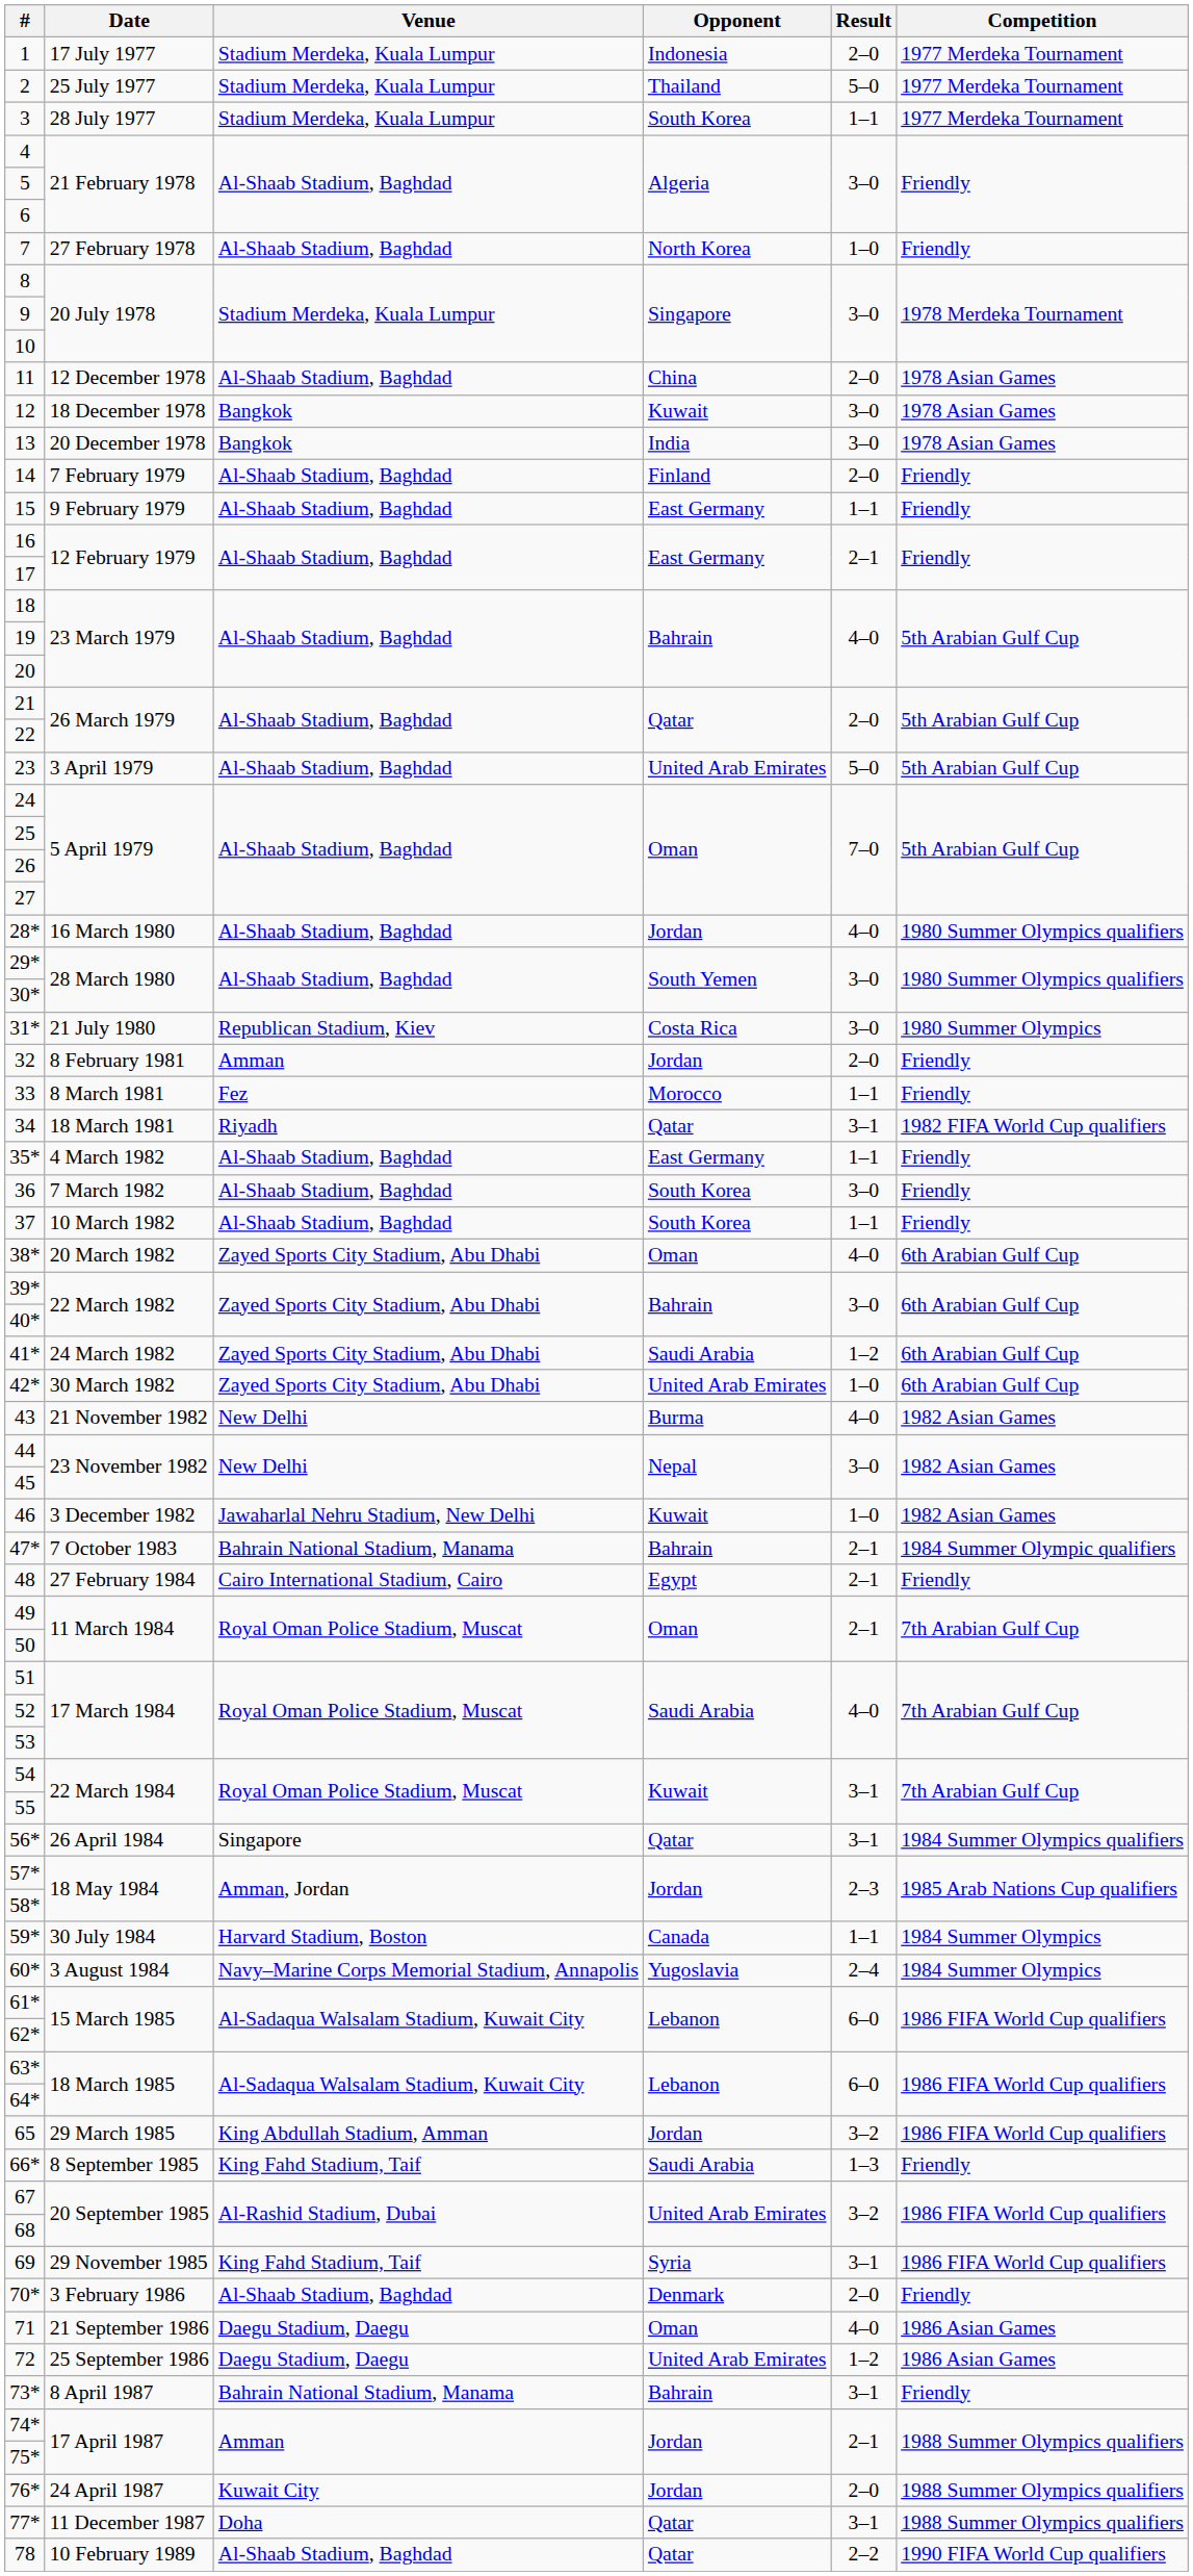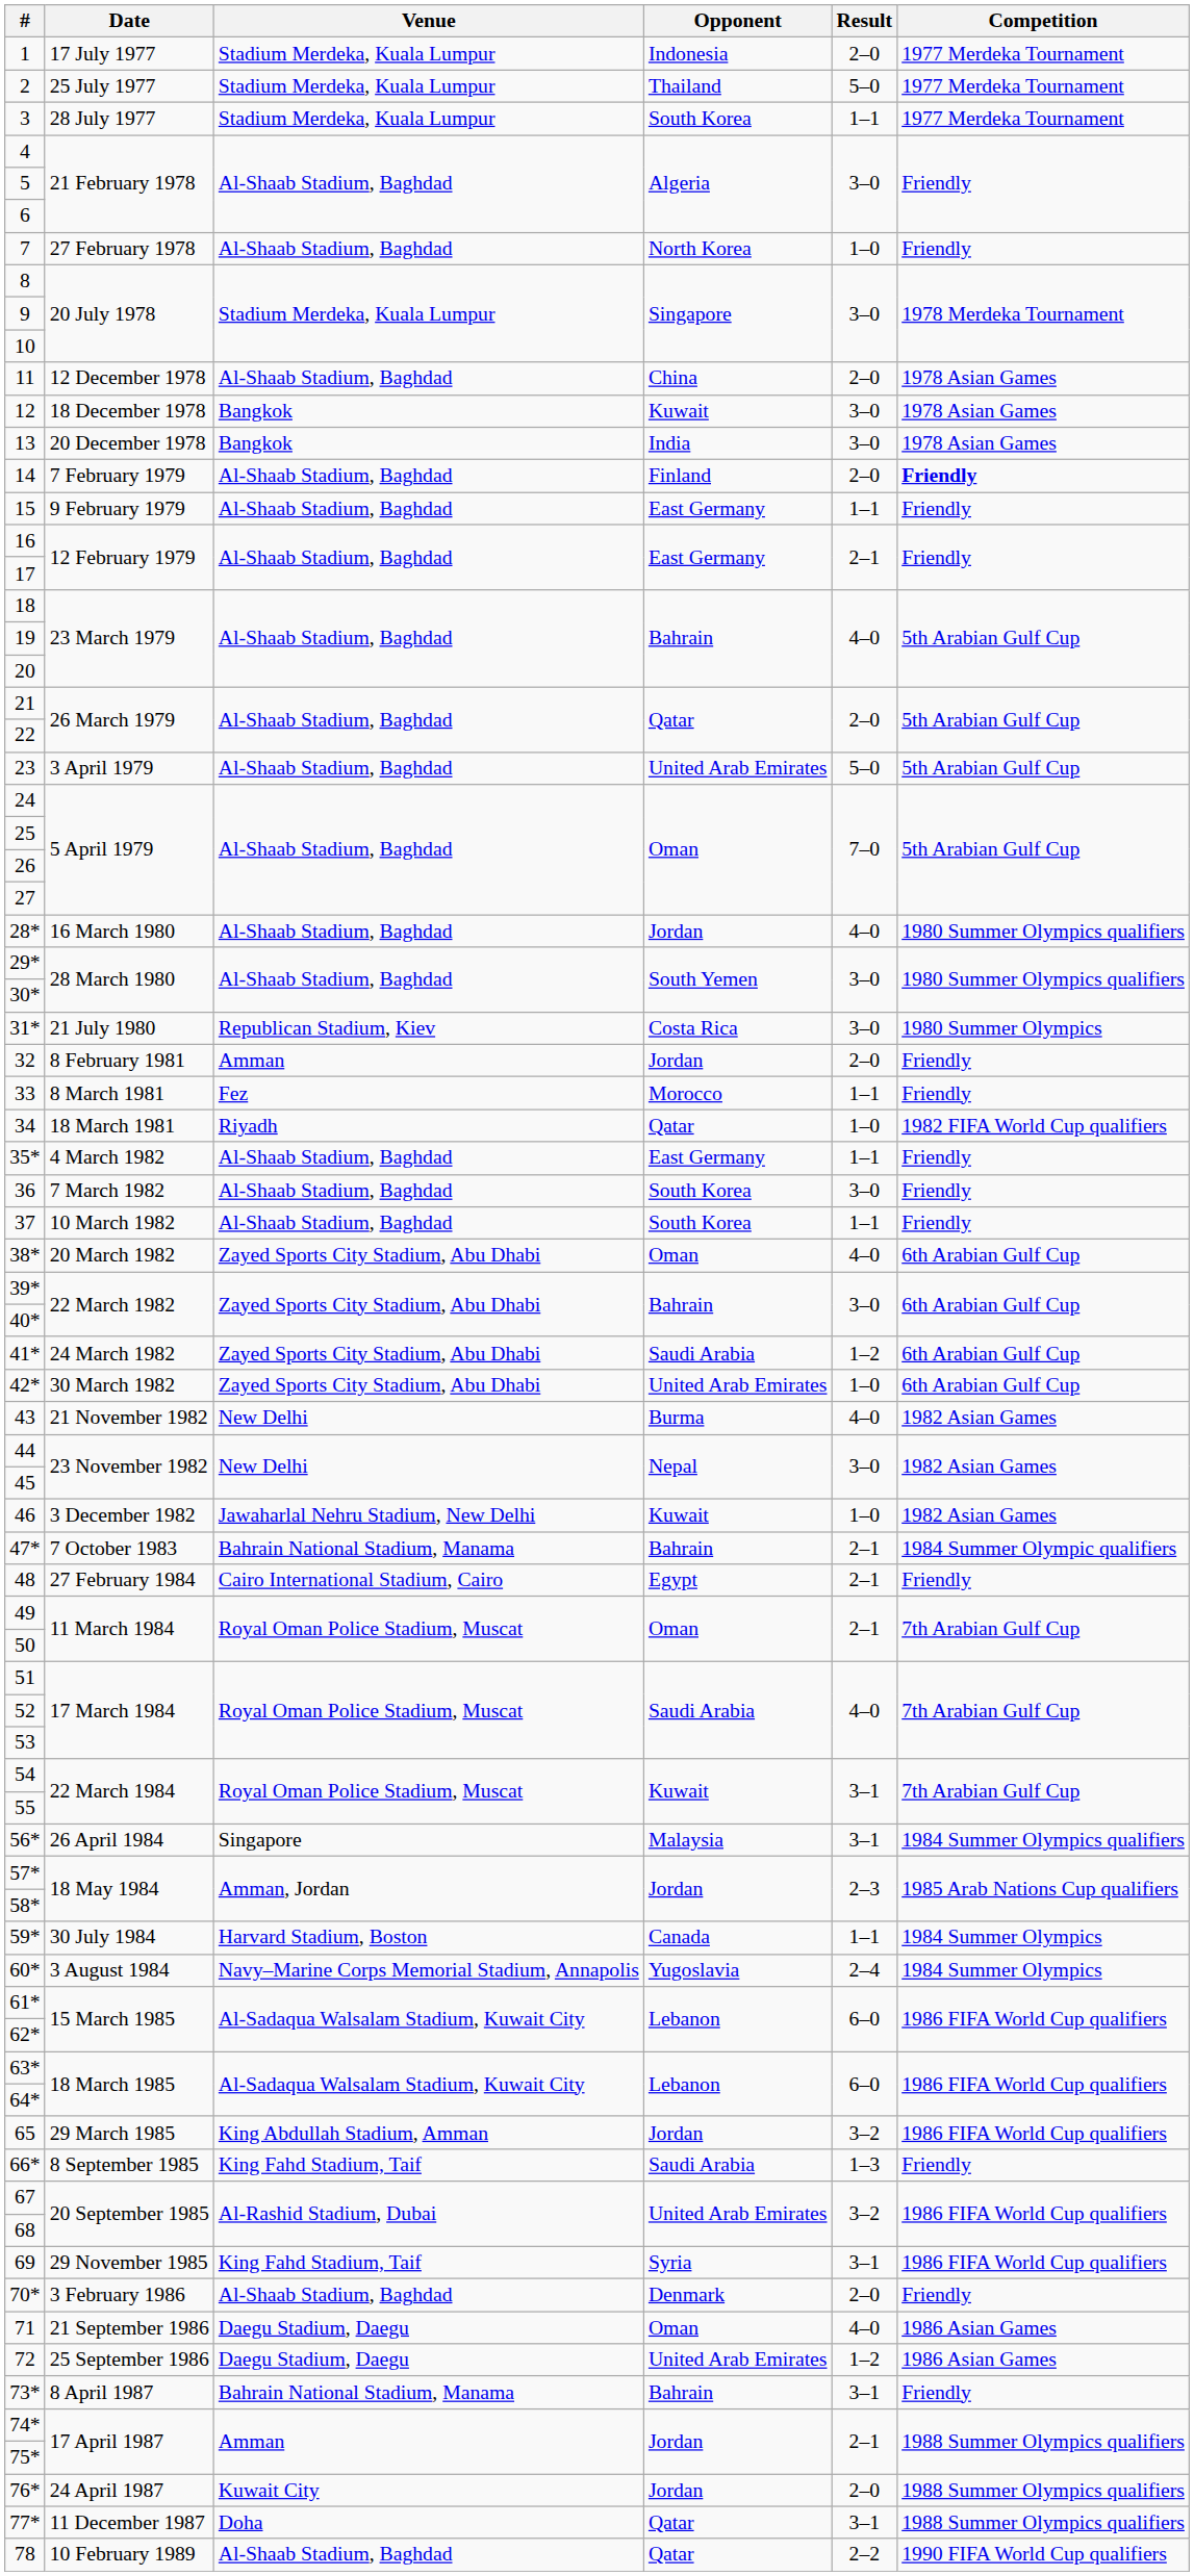14 | Competition: normal -> bold
34 | Result: 3–1 -> 1–0
56* | Opponent: Qatar -> Malaysia
